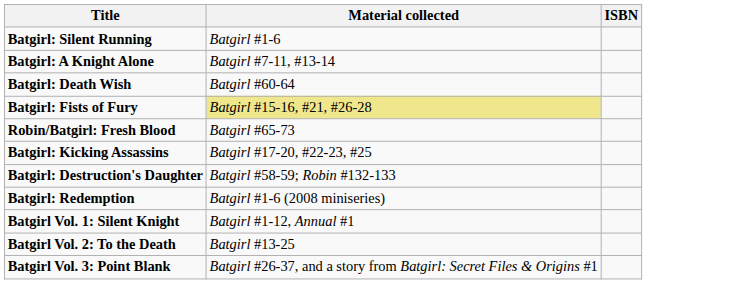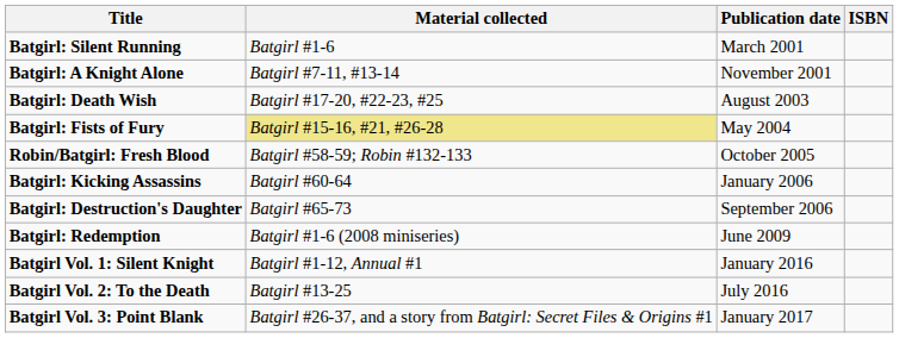+ column: Publication date | March 2001 | November 2001 | August 2003 | May 2004 | October 2005 | January 2006 | September 2006 | June 2009 | January 2016 | July 2016 | January 2017
Batgirl: Death Wish | Material collected: Batgirl #60-64 -> Batgirl #17-20, #22-23, #25
Robin/Batgirl: Fresh Blood | Material collected: Batgirl #65-73 -> Batgirl #58-59; Robin #132-133
Batgirl: Kicking Assassins | Material collected: Batgirl #17-20, #22-23, #25 -> Batgirl #60-64
Batgirl: Destruction's Daughter | Material collected: Batgirl #58-59; Robin #132-133 -> Batgirl #65-73
